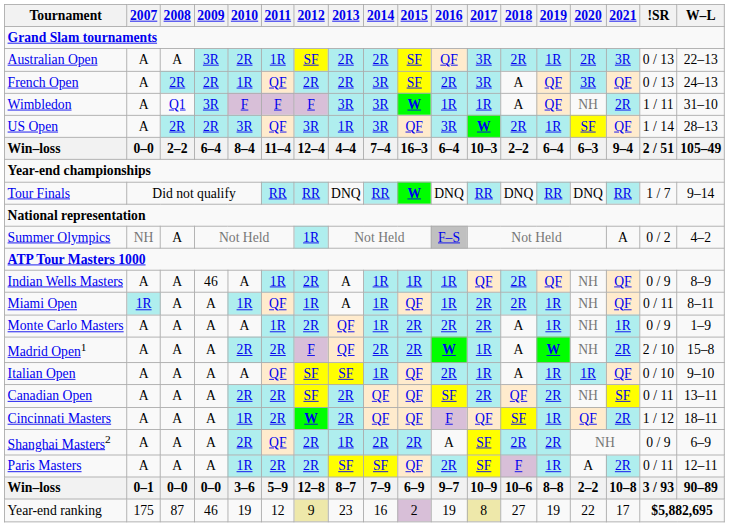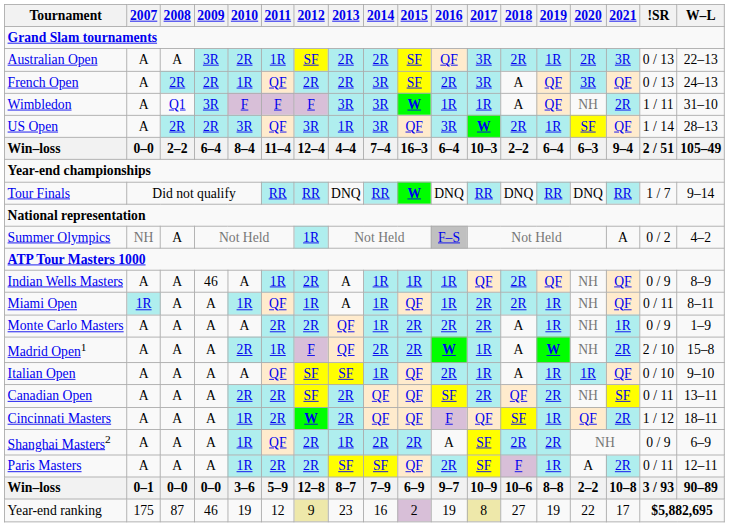Monte Carlo Masters | 2011: 1R -> 2R
Madrid Open1 | 2011: 2R -> 1R
Shanghai Masters2 | 2010: 2R -> 1R
